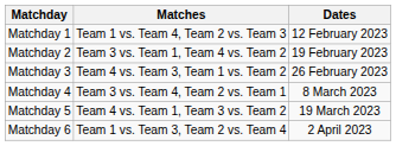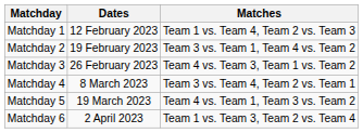columns swapped: Dates <-> Matches
